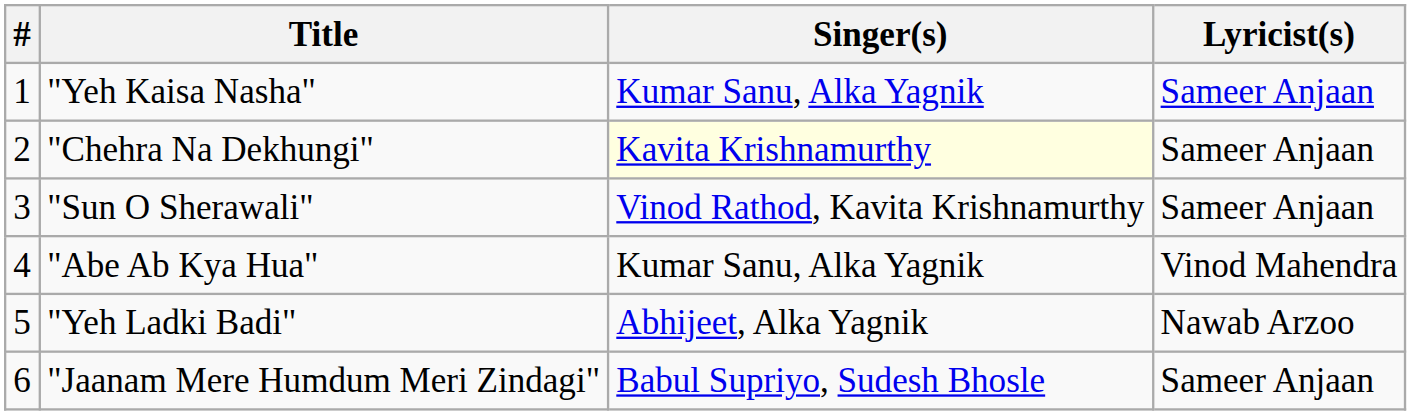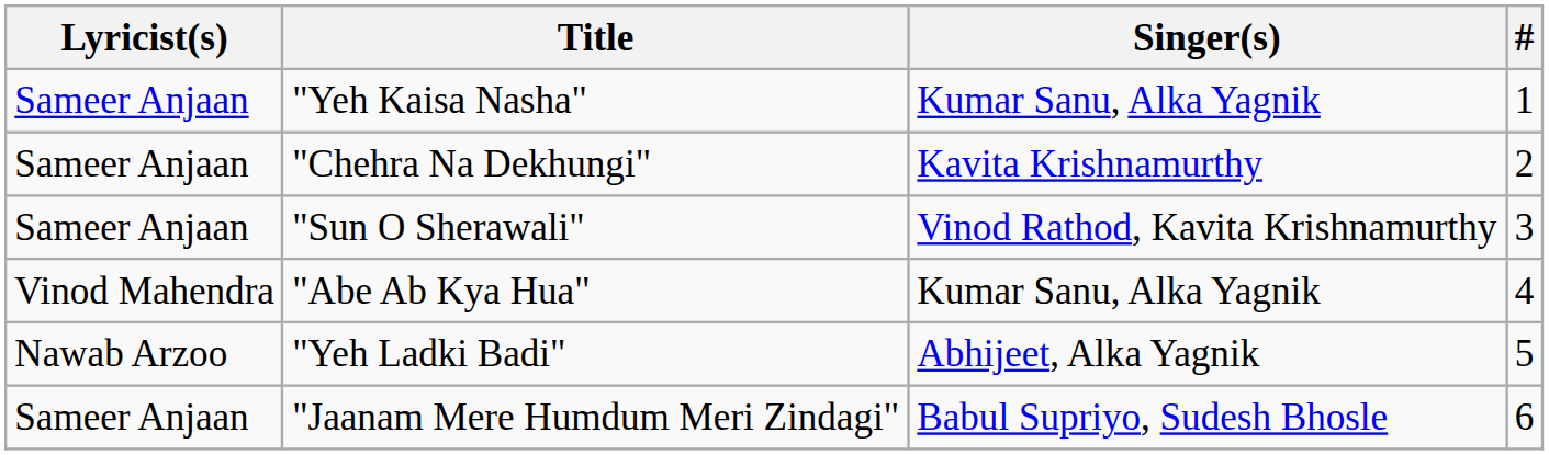columns swapped: # <-> Lyricist(s)
"Chehra Na Dekhungi" | Singer(s): lightyellow background -> no background
